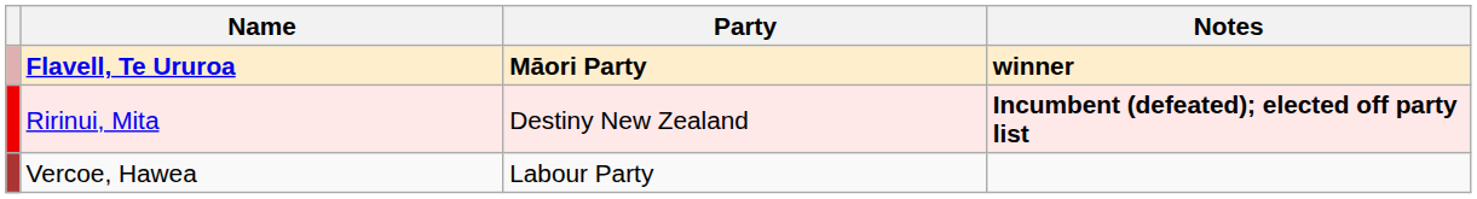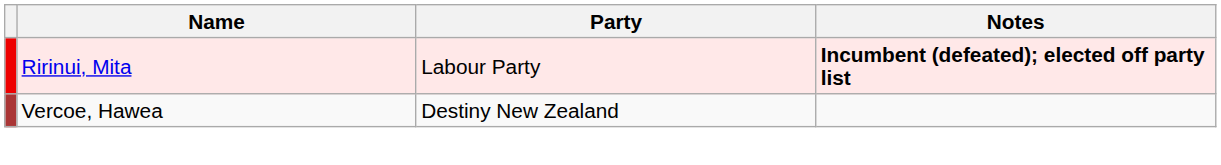- row: Flavell, Te Ururoa | Māori Party | winner
Ririnui, Mita | Party: Destiny New Zealand -> Labour Party
Vercoe, Hawea | Party: Labour Party -> Destiny New Zealand
